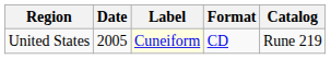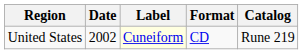United States | Date: 2005 -> 2002
